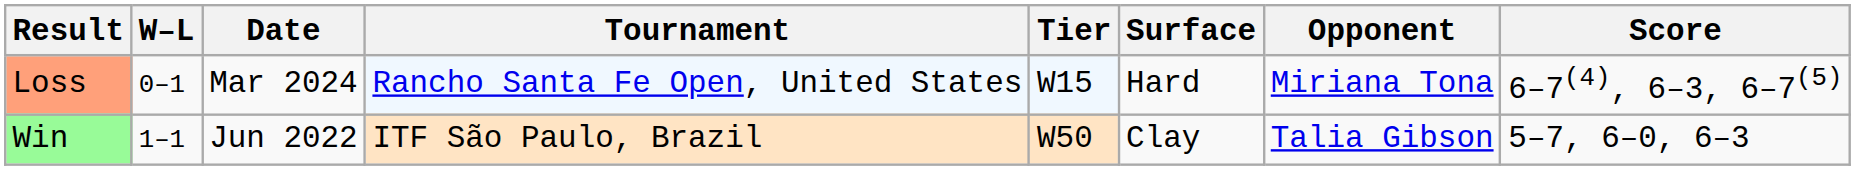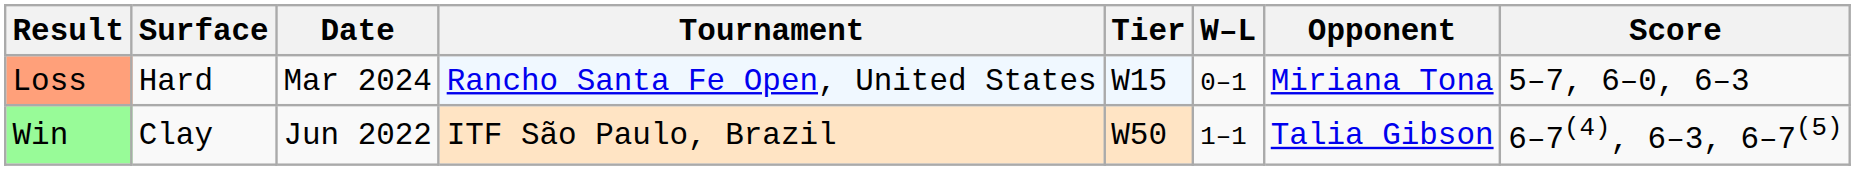columns swapped: W–L <-> Surface
Loss | Score: 6–7(4), 6–3, 6–7(5) -> 5–7, 6–0, 6–3
Win | Score: 5–7, 6–0, 6–3 -> 6–7(4), 6–3, 6–7(5)
